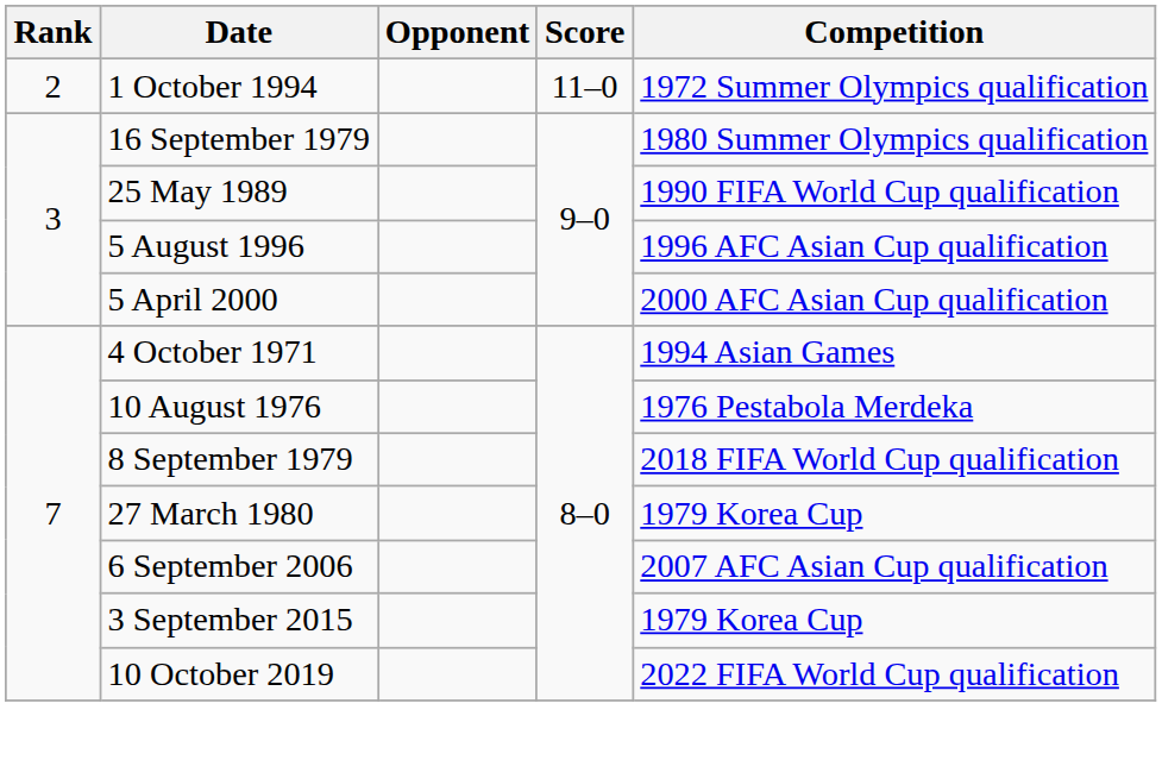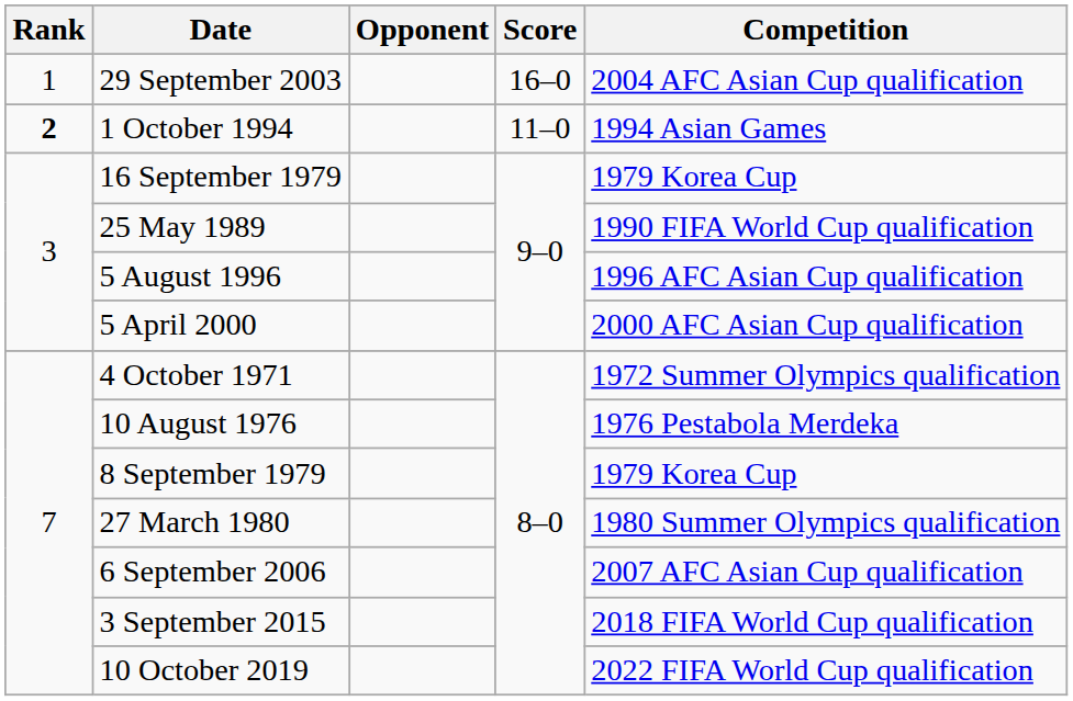+ row: 1 | 29 September 2003 | 16–0 | 2004 AFC Asian Cup qualification
1 October 1994 | Rank: normal -> bold
1 October 1994 | Competition: 1972 Summer Olympics qualification -> 1994 Asian Games
16 September 1979 | Competition: 1980 Summer Olympics qualification -> 1979 Korea Cup
4 October 1971 | Competition: 1994 Asian Games -> 1972 Summer Olympics qualification
8 September 1979 | Competition: 2018 FIFA World Cup qualification -> 1979 Korea Cup
27 March 1980 | Competition: 1979 Korea Cup -> 1980 Summer Olympics qualification
3 September 2015 | Competition: 1979 Korea Cup -> 2018 FIFA World Cup qualification
